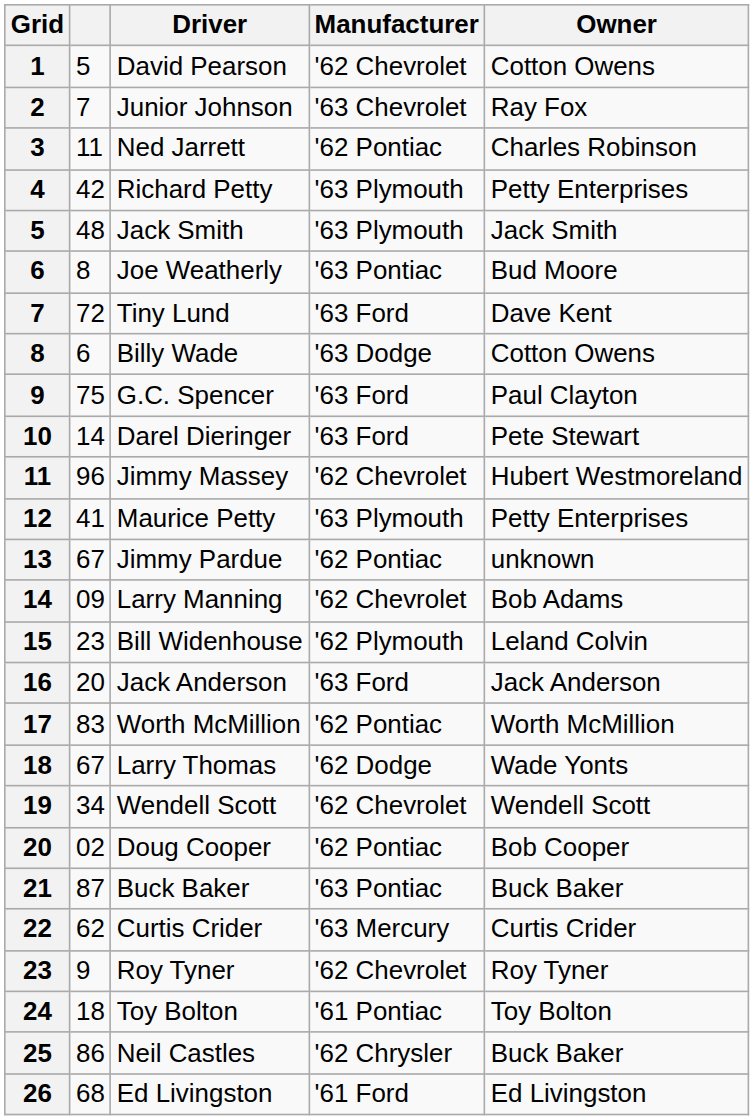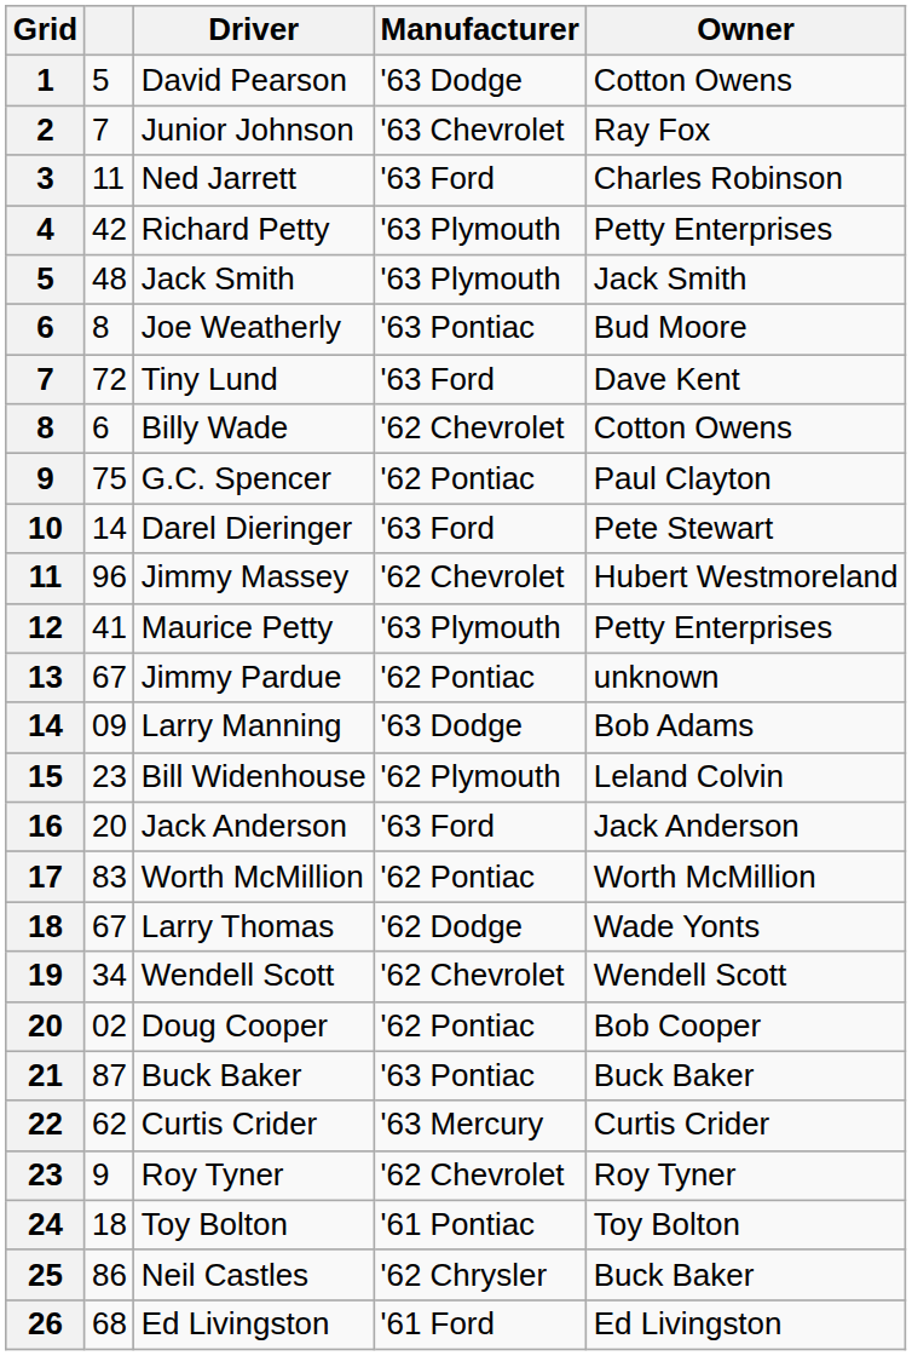David Pearson | Manufacturer: '62 Chevrolet -> '63 Dodge
Ned Jarrett | Manufacturer: '62 Pontiac -> '63 Ford
Billy Wade | Manufacturer: '63 Dodge -> '62 Chevrolet
G.C. Spencer | Manufacturer: '63 Ford -> '62 Pontiac
Larry Manning | Manufacturer: '62 Chevrolet -> '63 Dodge
